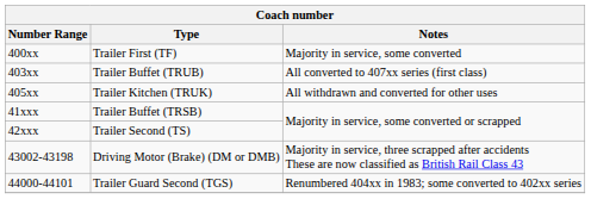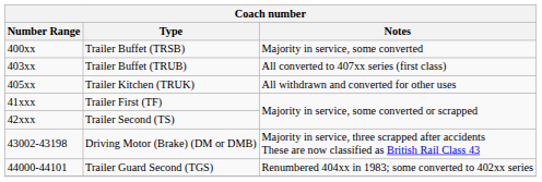400xx | Type: Trailer First (TF) -> Trailer Buffet (TRSB)
41xxx | Type: Trailer Buffet (TRSB) -> Trailer First (TF)
